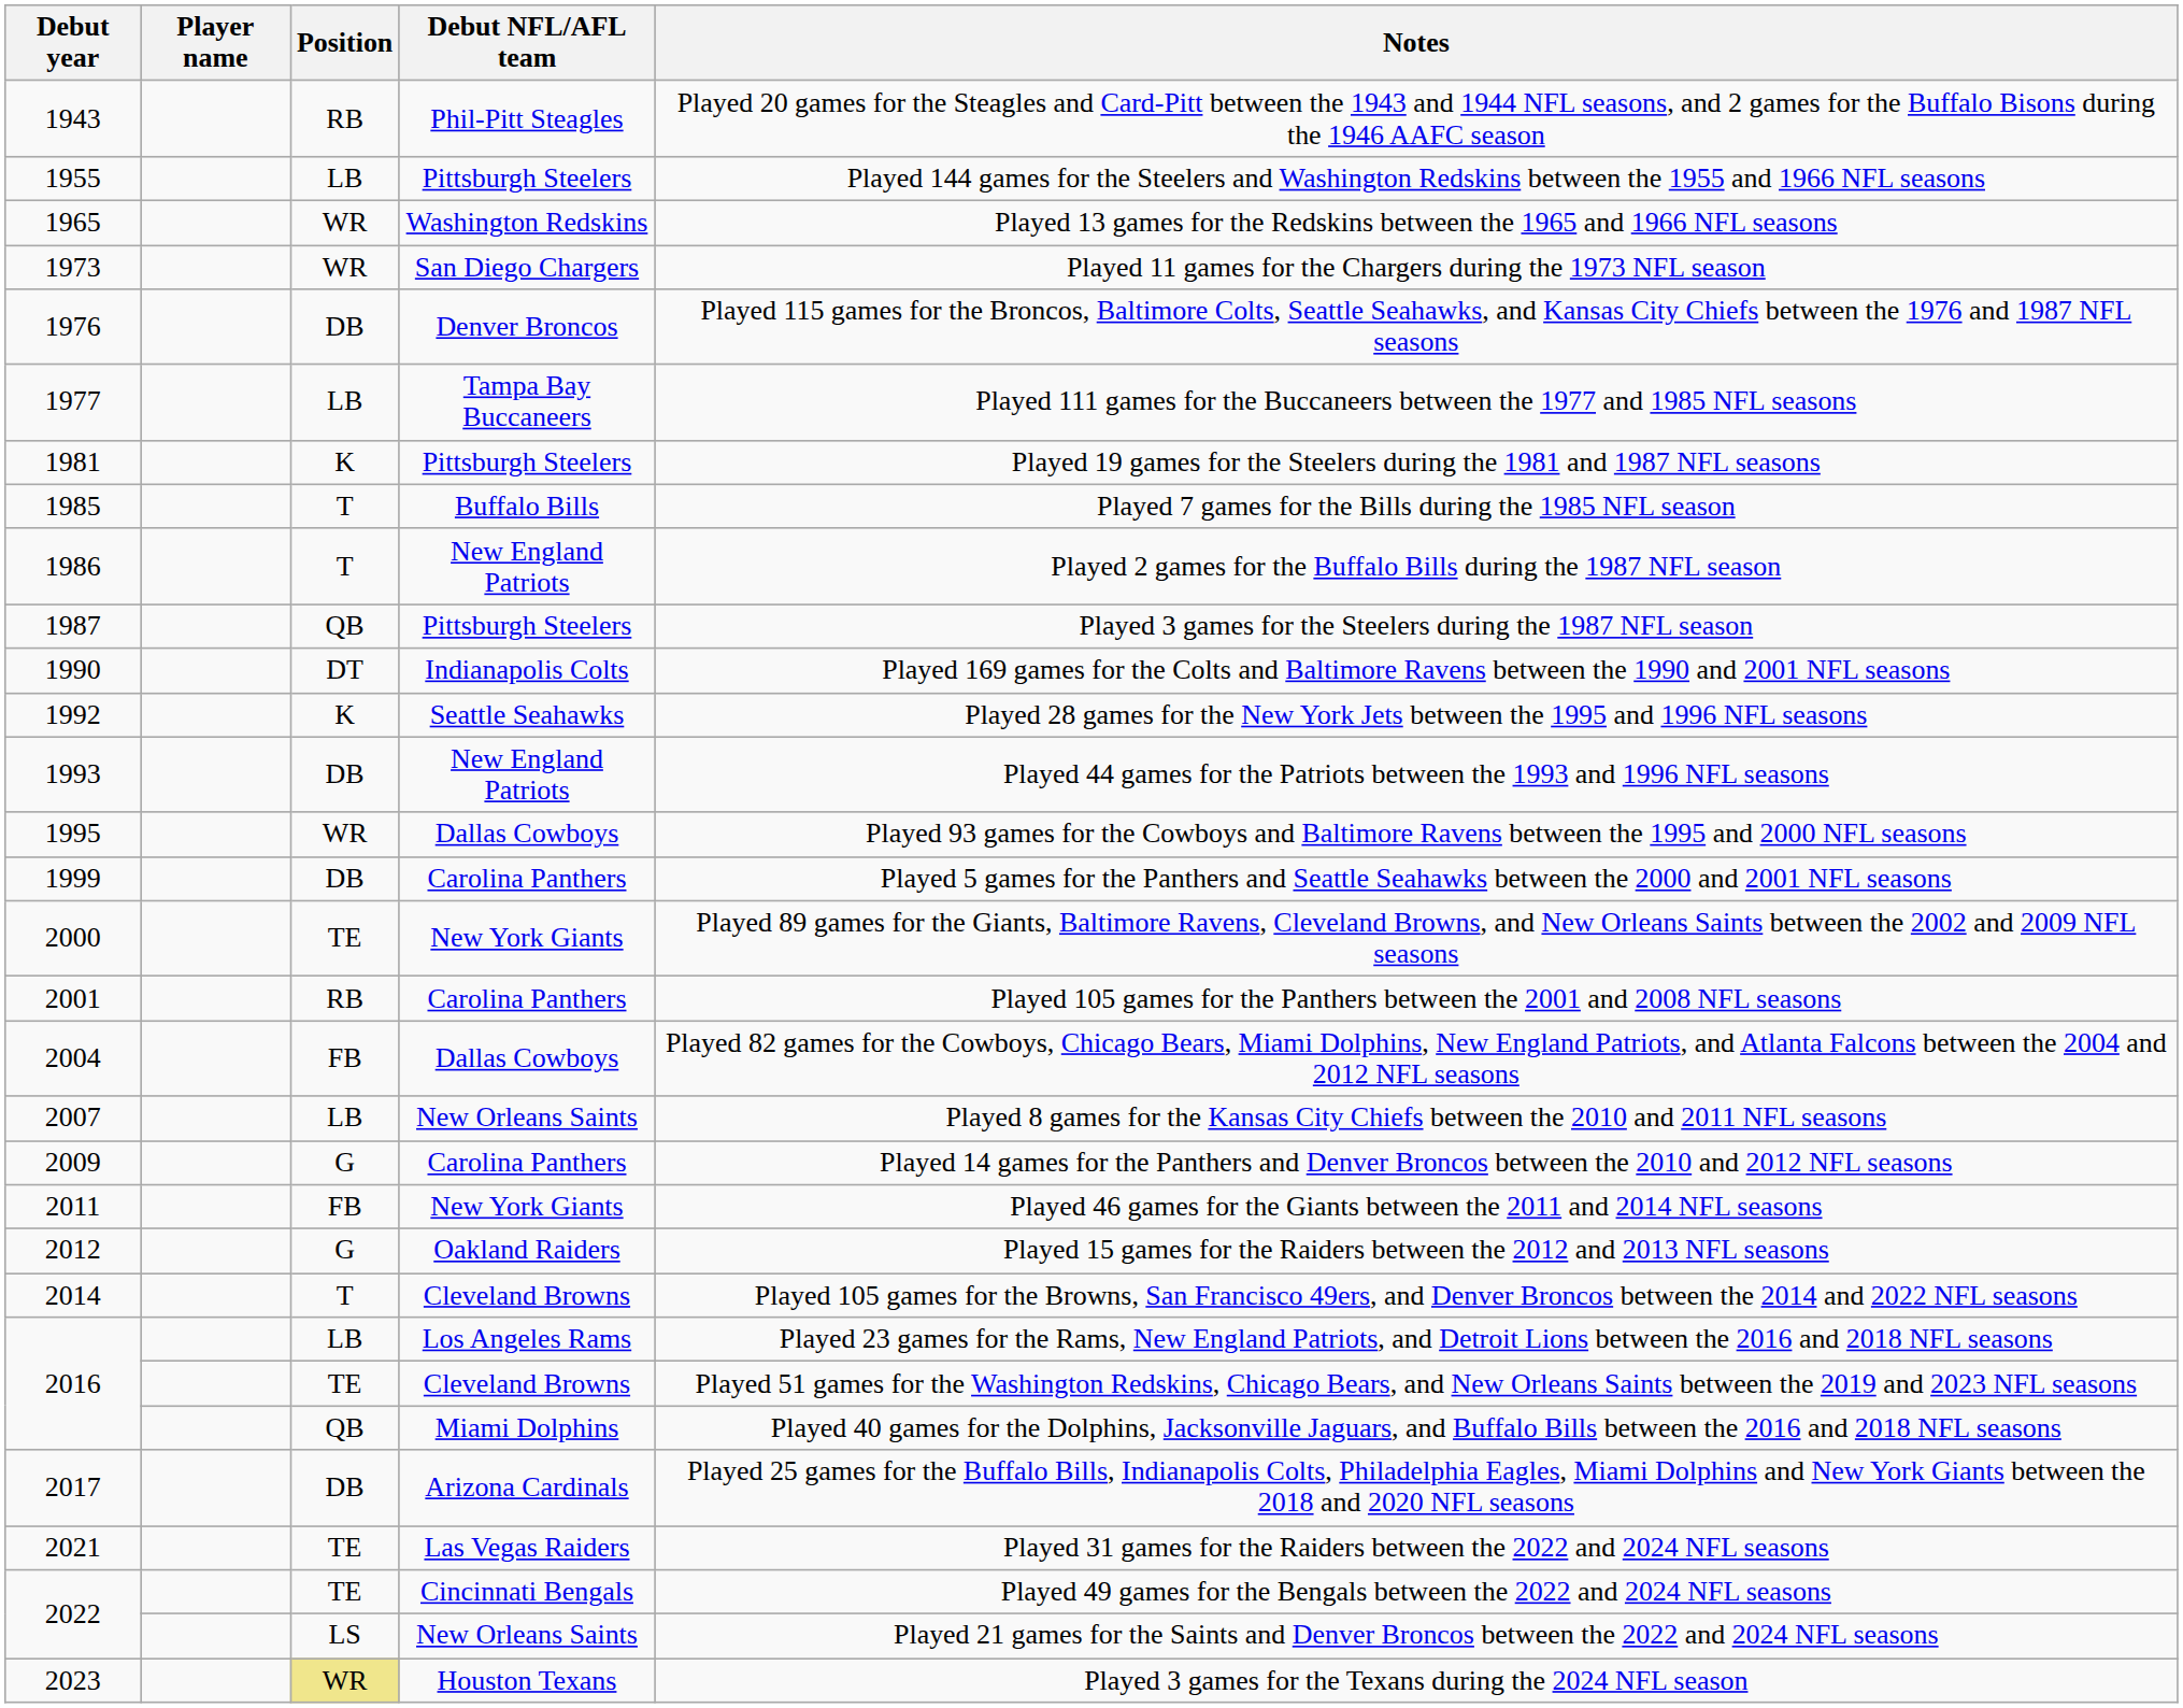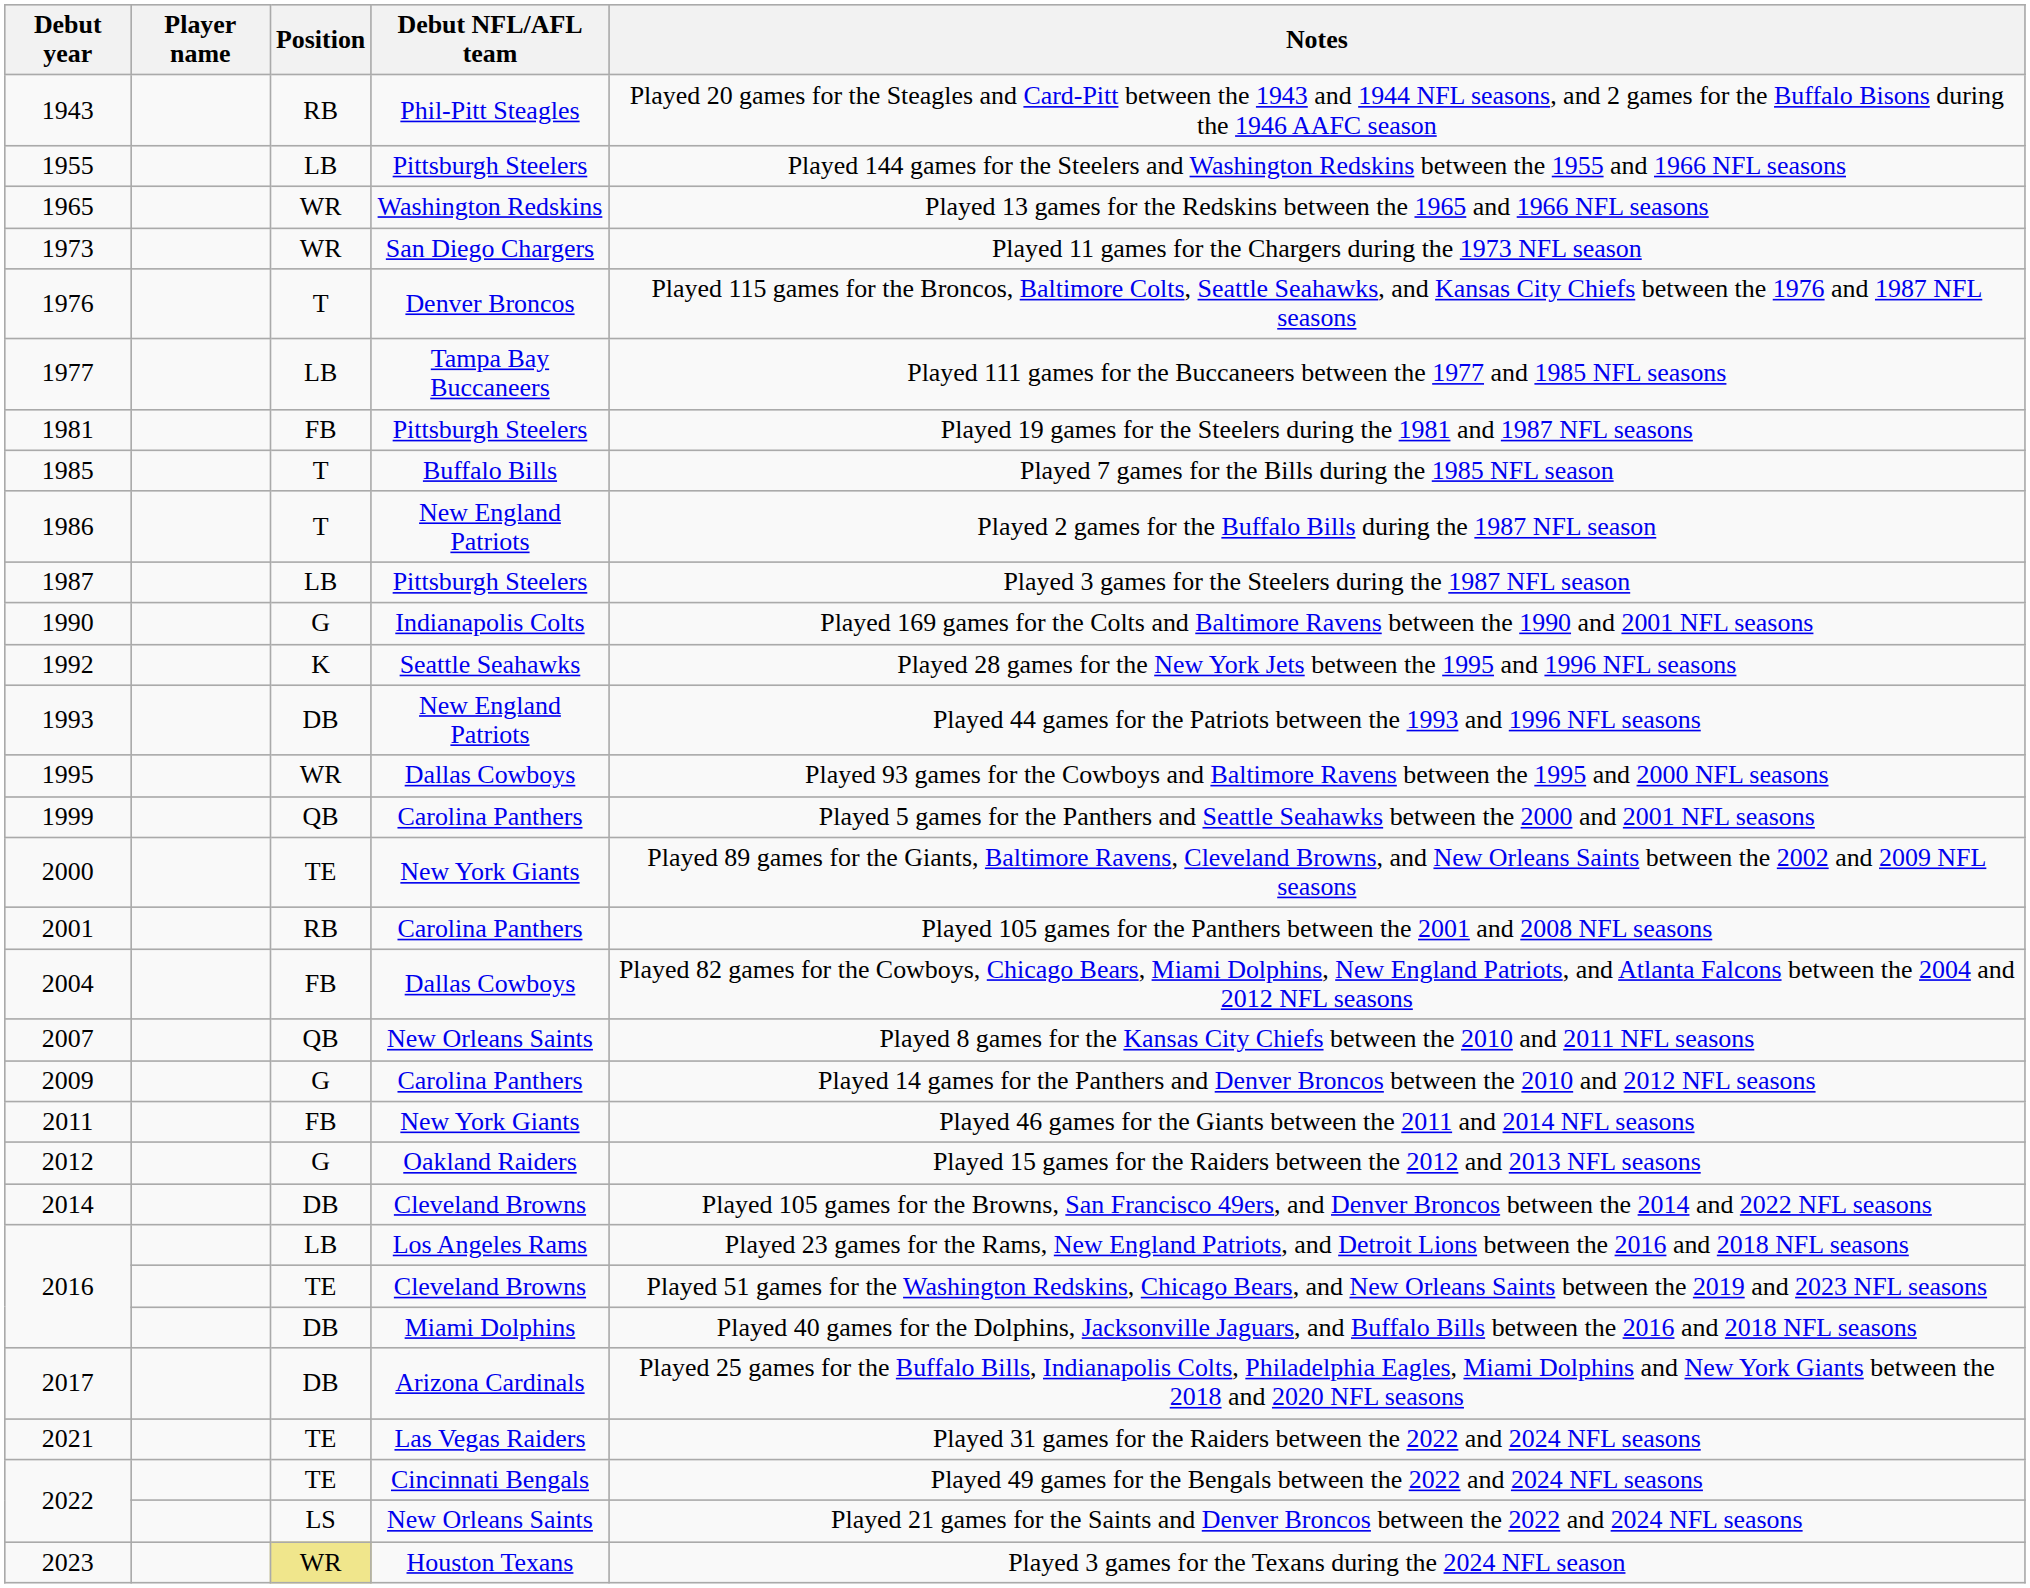1976 | Position: DB -> T
1981 | Position: K -> FB
1987 | Position: QB -> LB
1990 | Position: DT -> G
1999 | Position: DB -> QB
2007 | Position: LB -> QB
2014 | Position: T -> DB
2016 / Miami Dolphins | Position: QB -> DB
